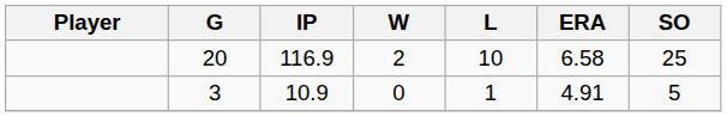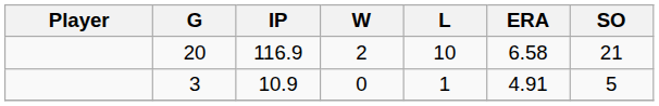20 | SO: 25 -> 21
